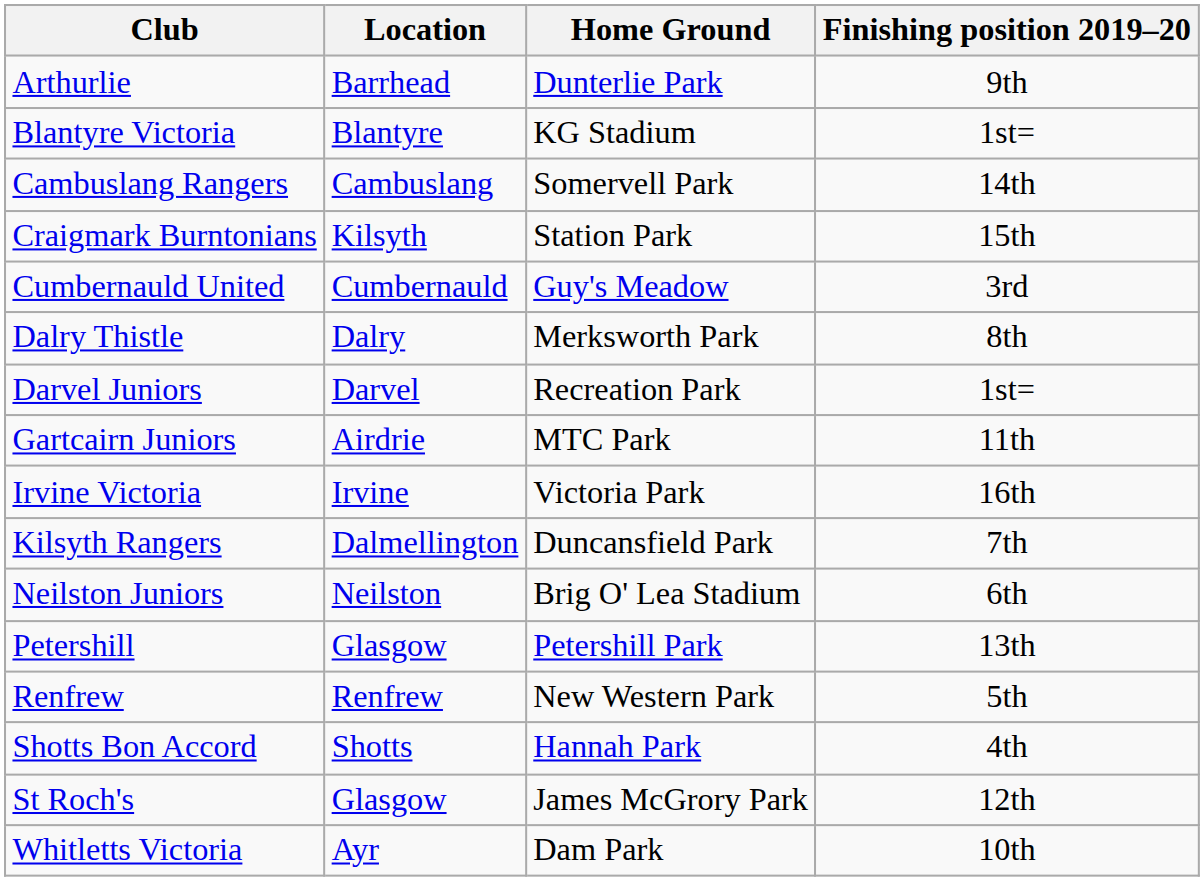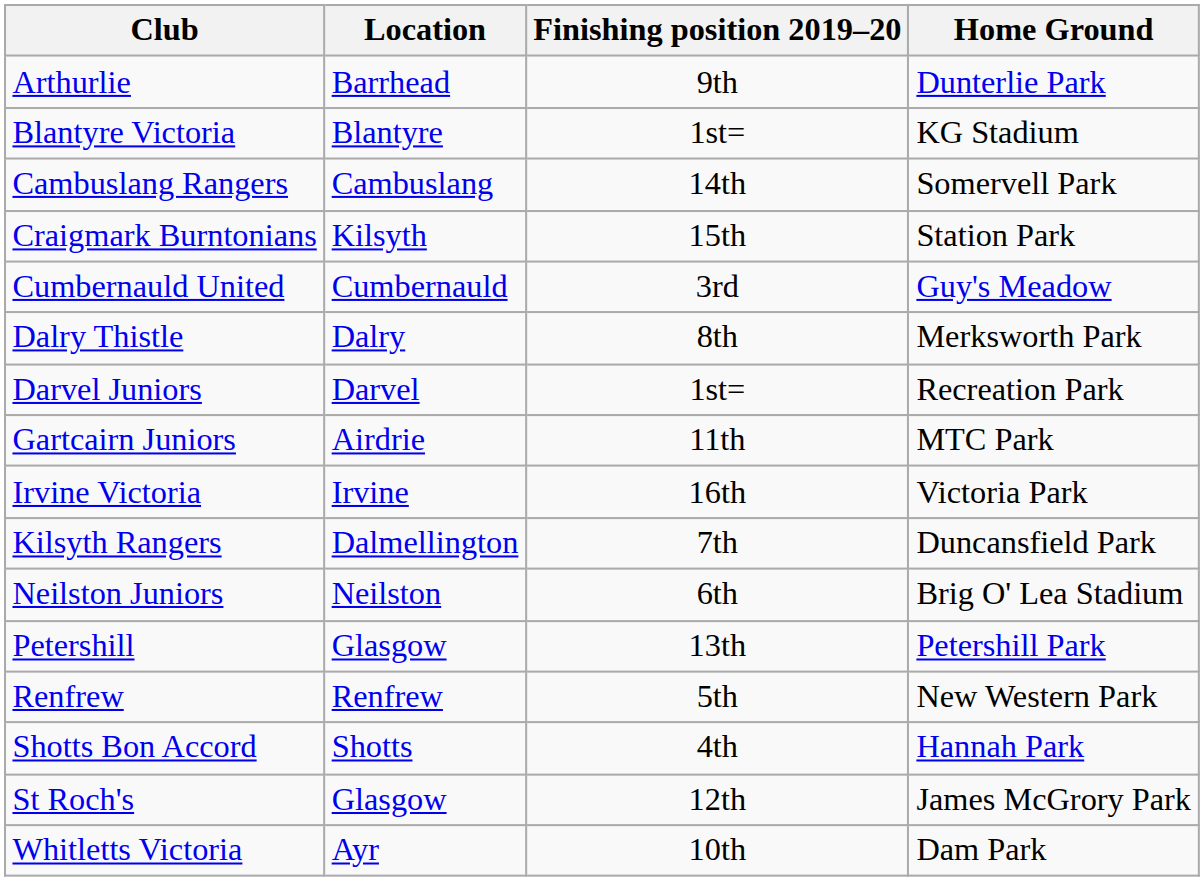columns swapped: Home Ground <-> Finishing position 2019–20
